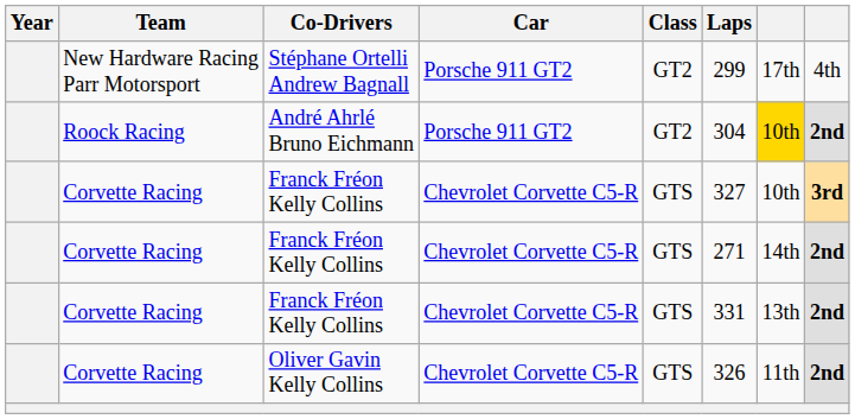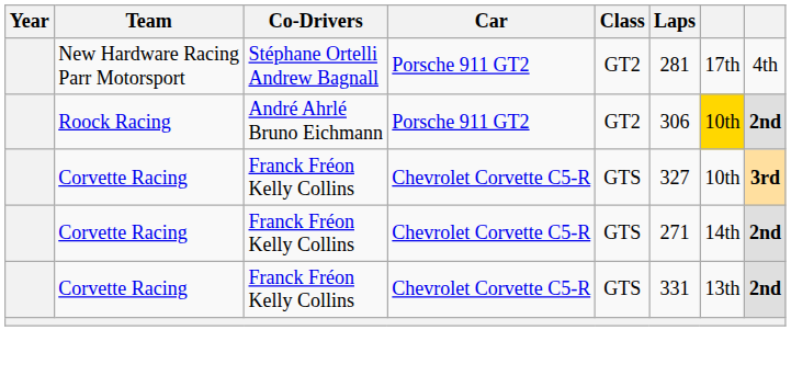Stéphane Ortelli Andrew Bagnall | Laps: 299 -> 281
André Ahrlé Bruno Eichmann | Laps: 304 -> 306
- row: Corvette Racing | Oliver Gavin Kelly Collins | Chevrolet Corvette C5-R | GTS | 326 | 11th | 2nd
